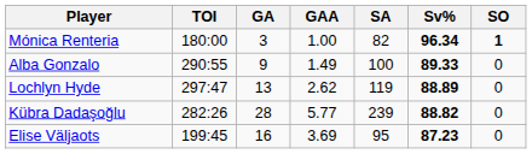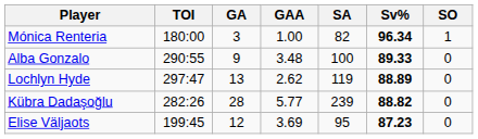Mónica Renteria | SO: bold -> normal
Alba Gonzalo | GAA: 1.49 -> 3.48
Elise Väljaots | GA: 16 -> 12
